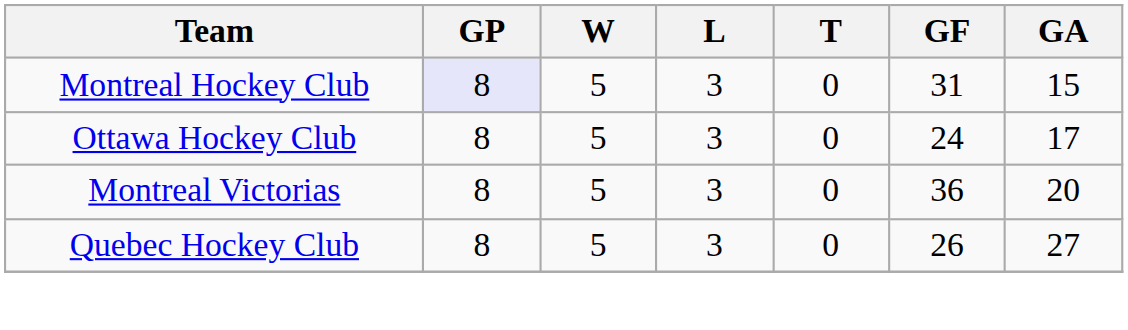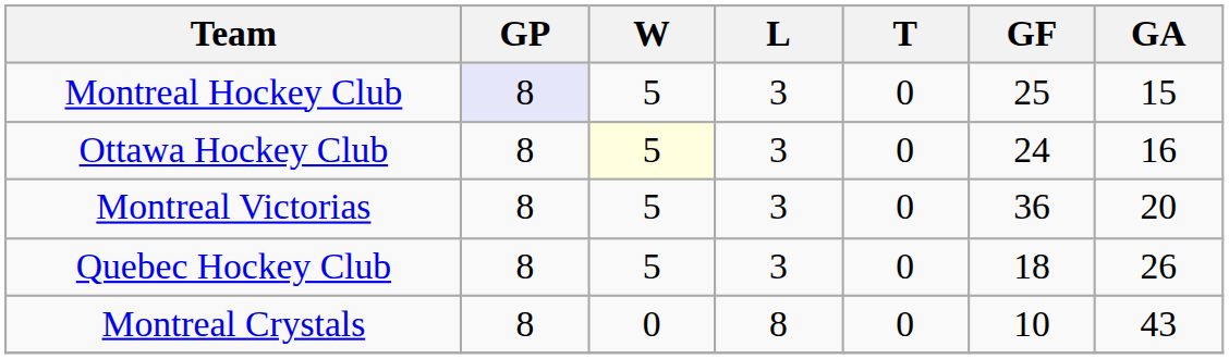Montreal Hockey Club | GF: 31 -> 25
Ottawa Hockey Club | W: no background -> lightyellow background
Ottawa Hockey Club | GA: 17 -> 16
Quebec Hockey Club | GF: 26 -> 18
Quebec Hockey Club | GA: 27 -> 26
+ row: Montreal Crystals | 8 | 0 | 8 | 0 | 10 | 43
